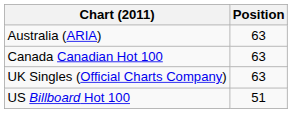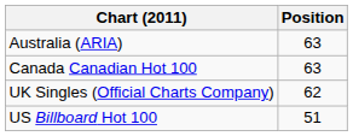UK Singles (Official Charts Company) | Position: 63 -> 62
